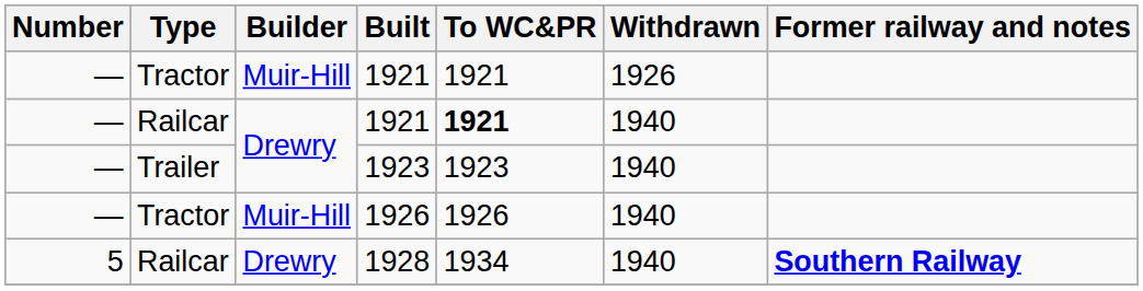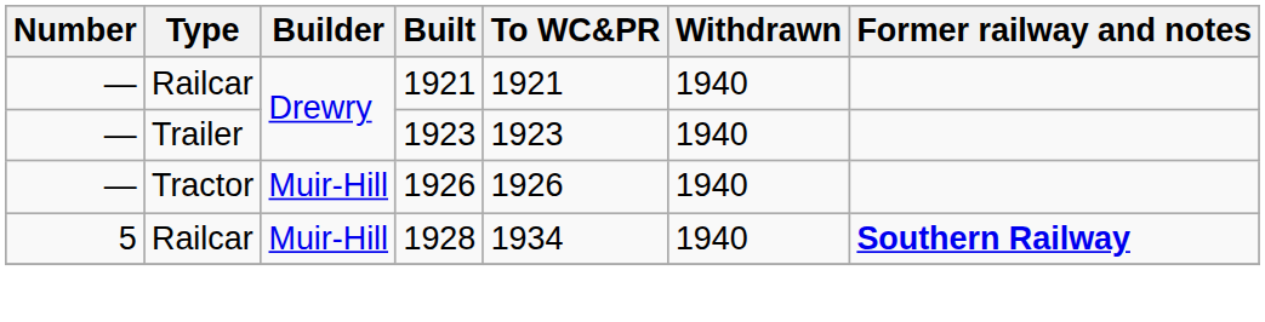- row: — | Tractor | Muir-Hill | 1921 | 1921 | 1926
Railcar / 1921 | To WC&PR: bold -> normal
1928 | Builder: Drewry -> Muir-Hill
